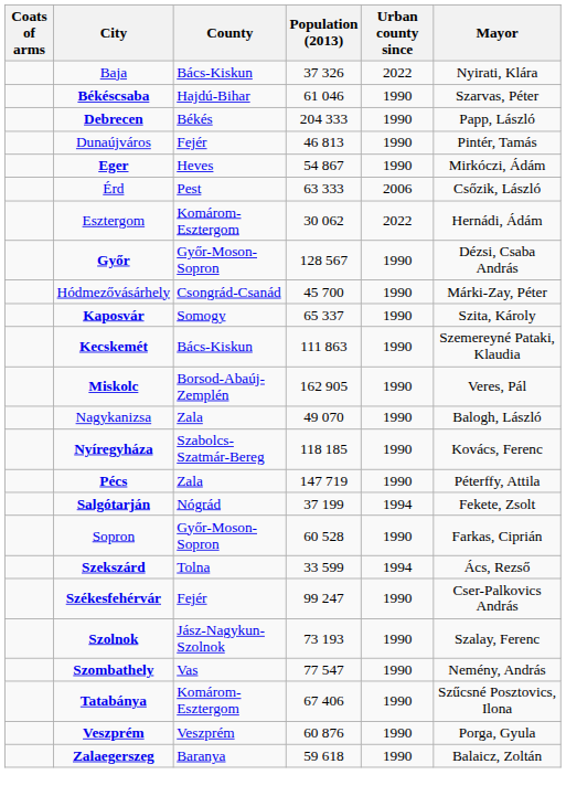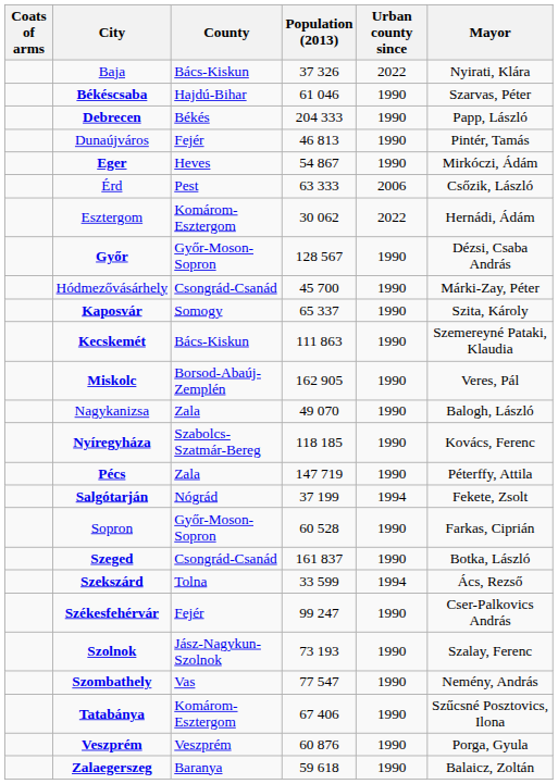+ row: Szeged | Csongrád-Csanád | 161 837 | 1990 | Botka, László
